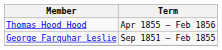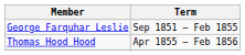rows swapped: George Farquhar Leslie <-> Thomas Hood Hood
